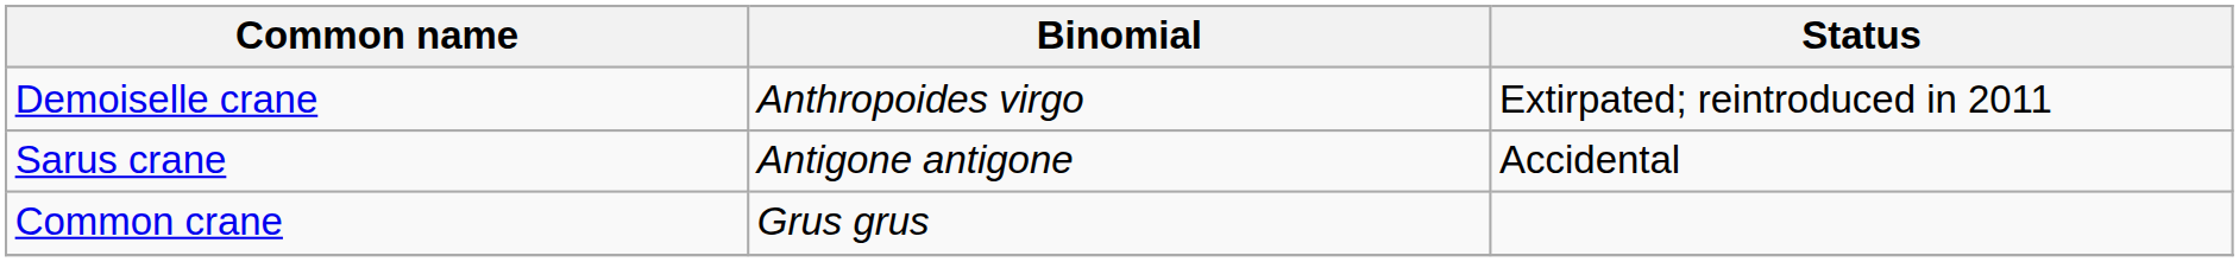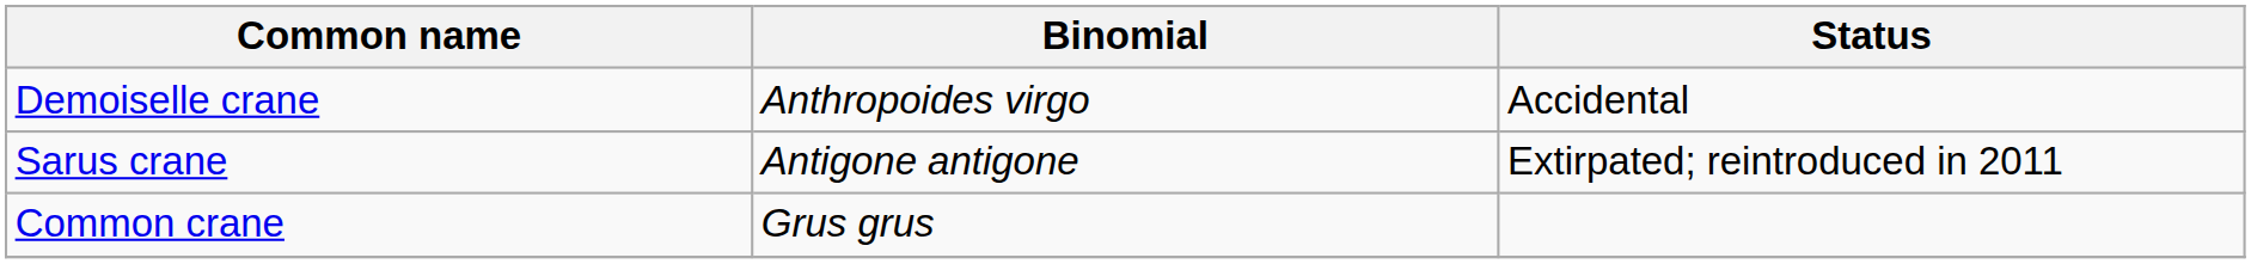Demoiselle crane | Status: Extirpated; reintroduced in 2011 -> Accidental
Sarus crane | Status: Accidental -> Extirpated; reintroduced in 2011
